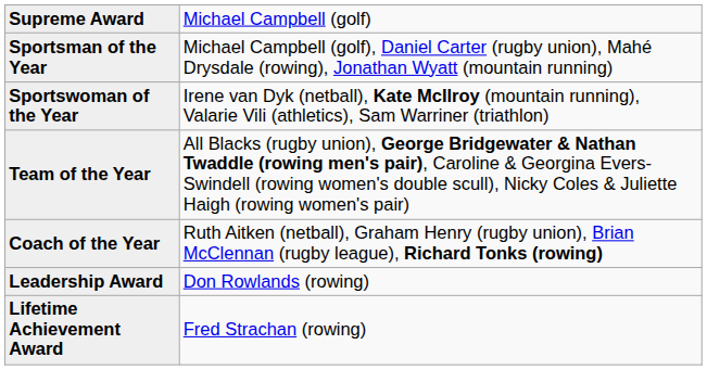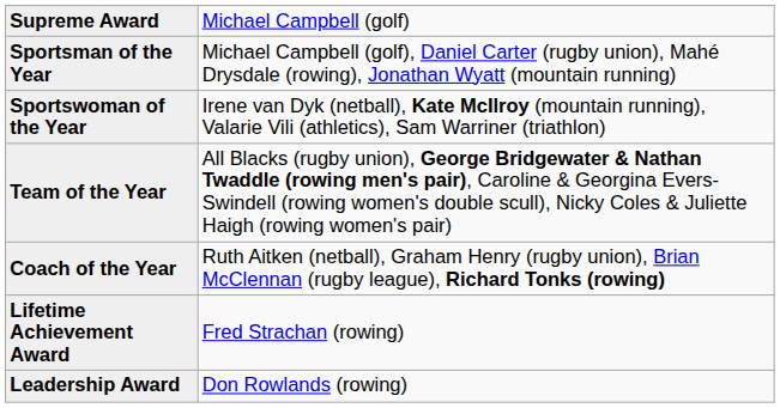rows swapped: Lifetime Achievement Award <-> Leadership Award
